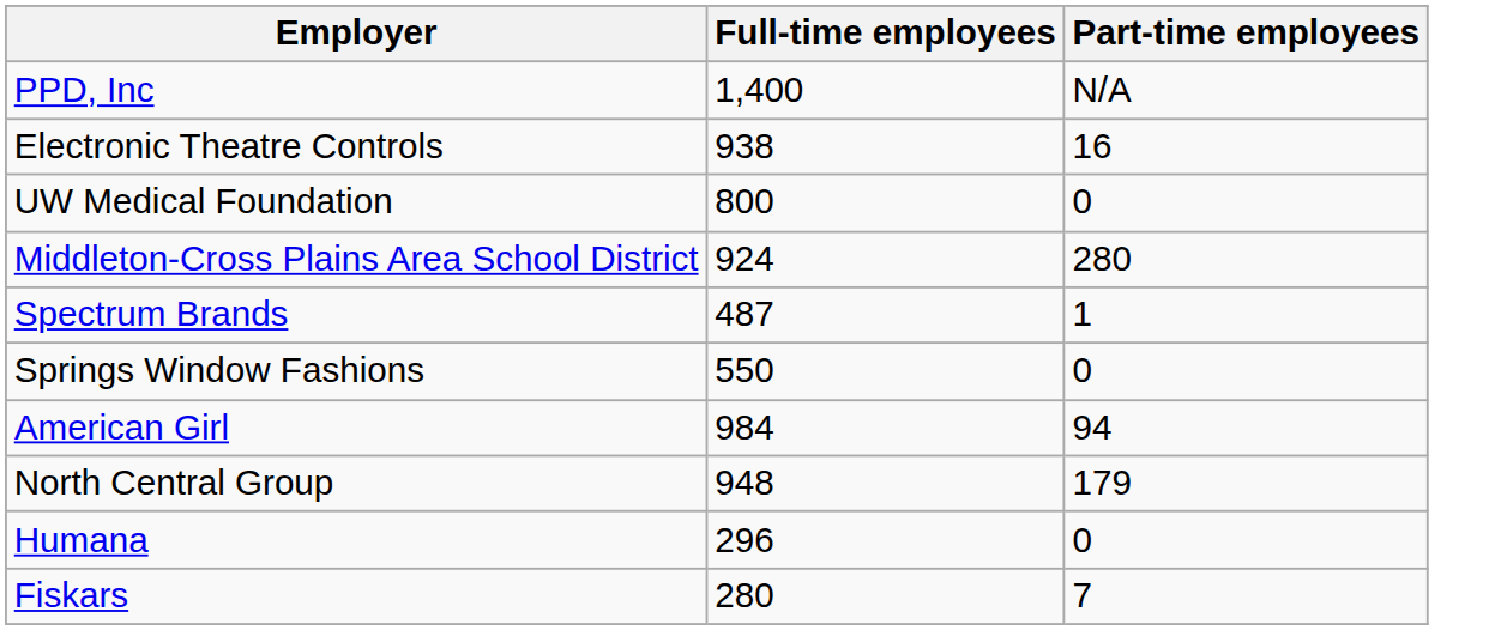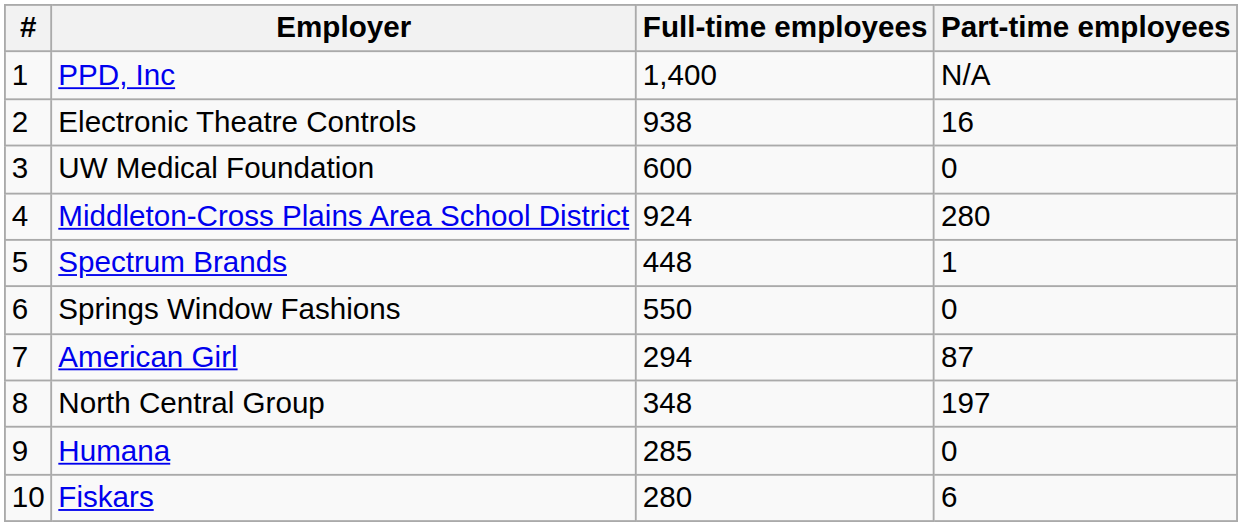+ column: # | 1 | 2 | 3 | 4 | 5 | 6 | 7 | 8 | 9 | 10
UW Medical Foundation | Full-time employees: 800 -> 600
Spectrum Brands | Full-time employees: 487 -> 448
American Girl | Full-time employees: 984 -> 294
American Girl | Part-time employees: 94 -> 87
North Central Group | Full-time employees: 948 -> 348
North Central Group | Part-time employees: 179 -> 197
Humana | Full-time employees: 296 -> 285
Fiskars | Part-time employees: 7 -> 6
